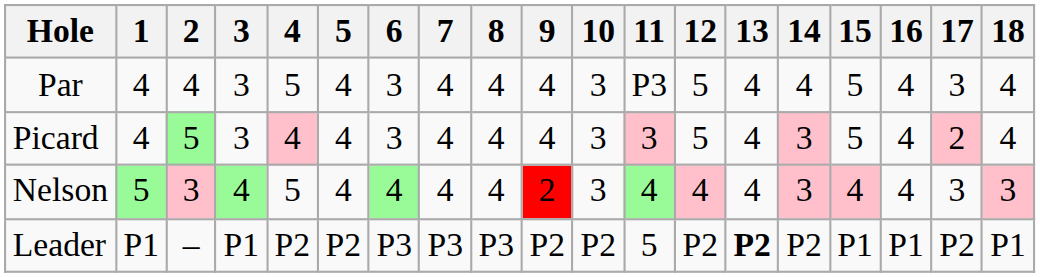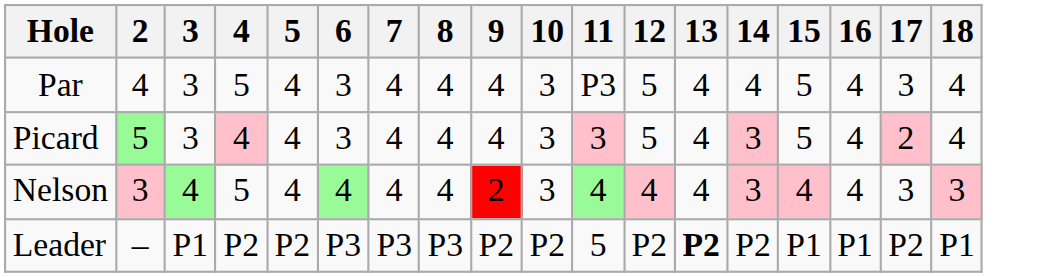- column: 1 | 4 | 4 | 5 | P1
